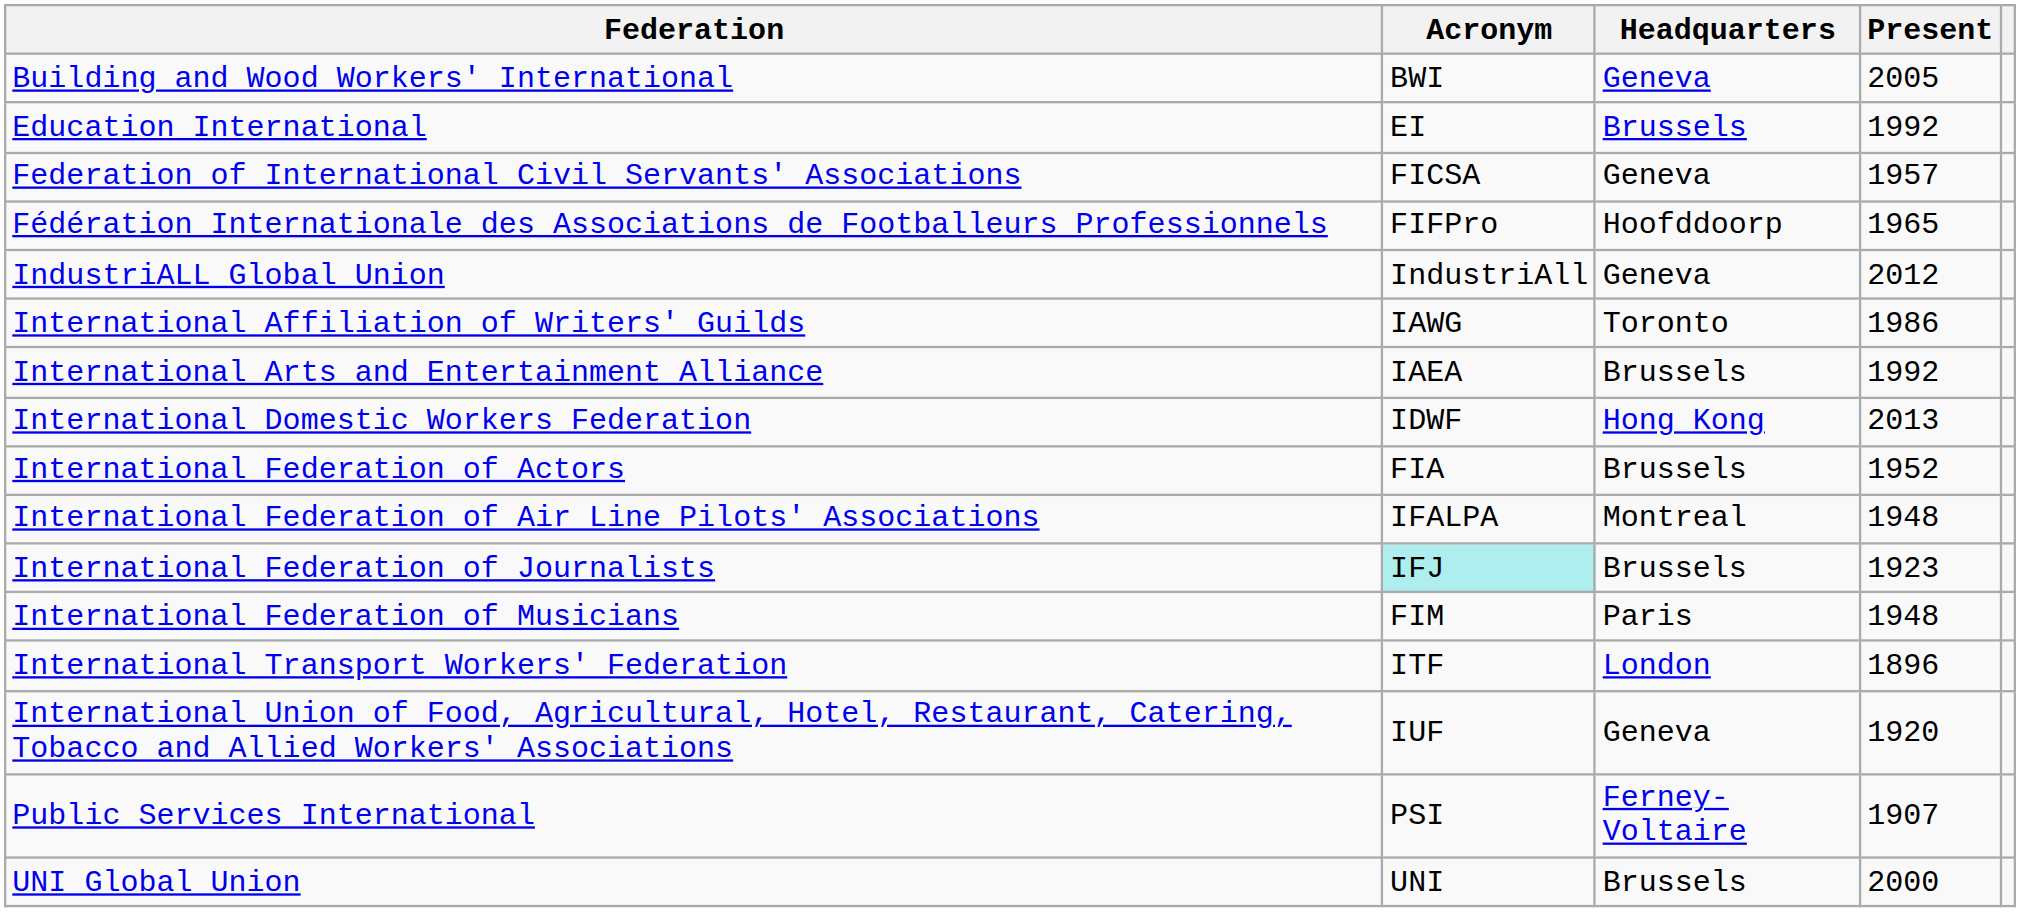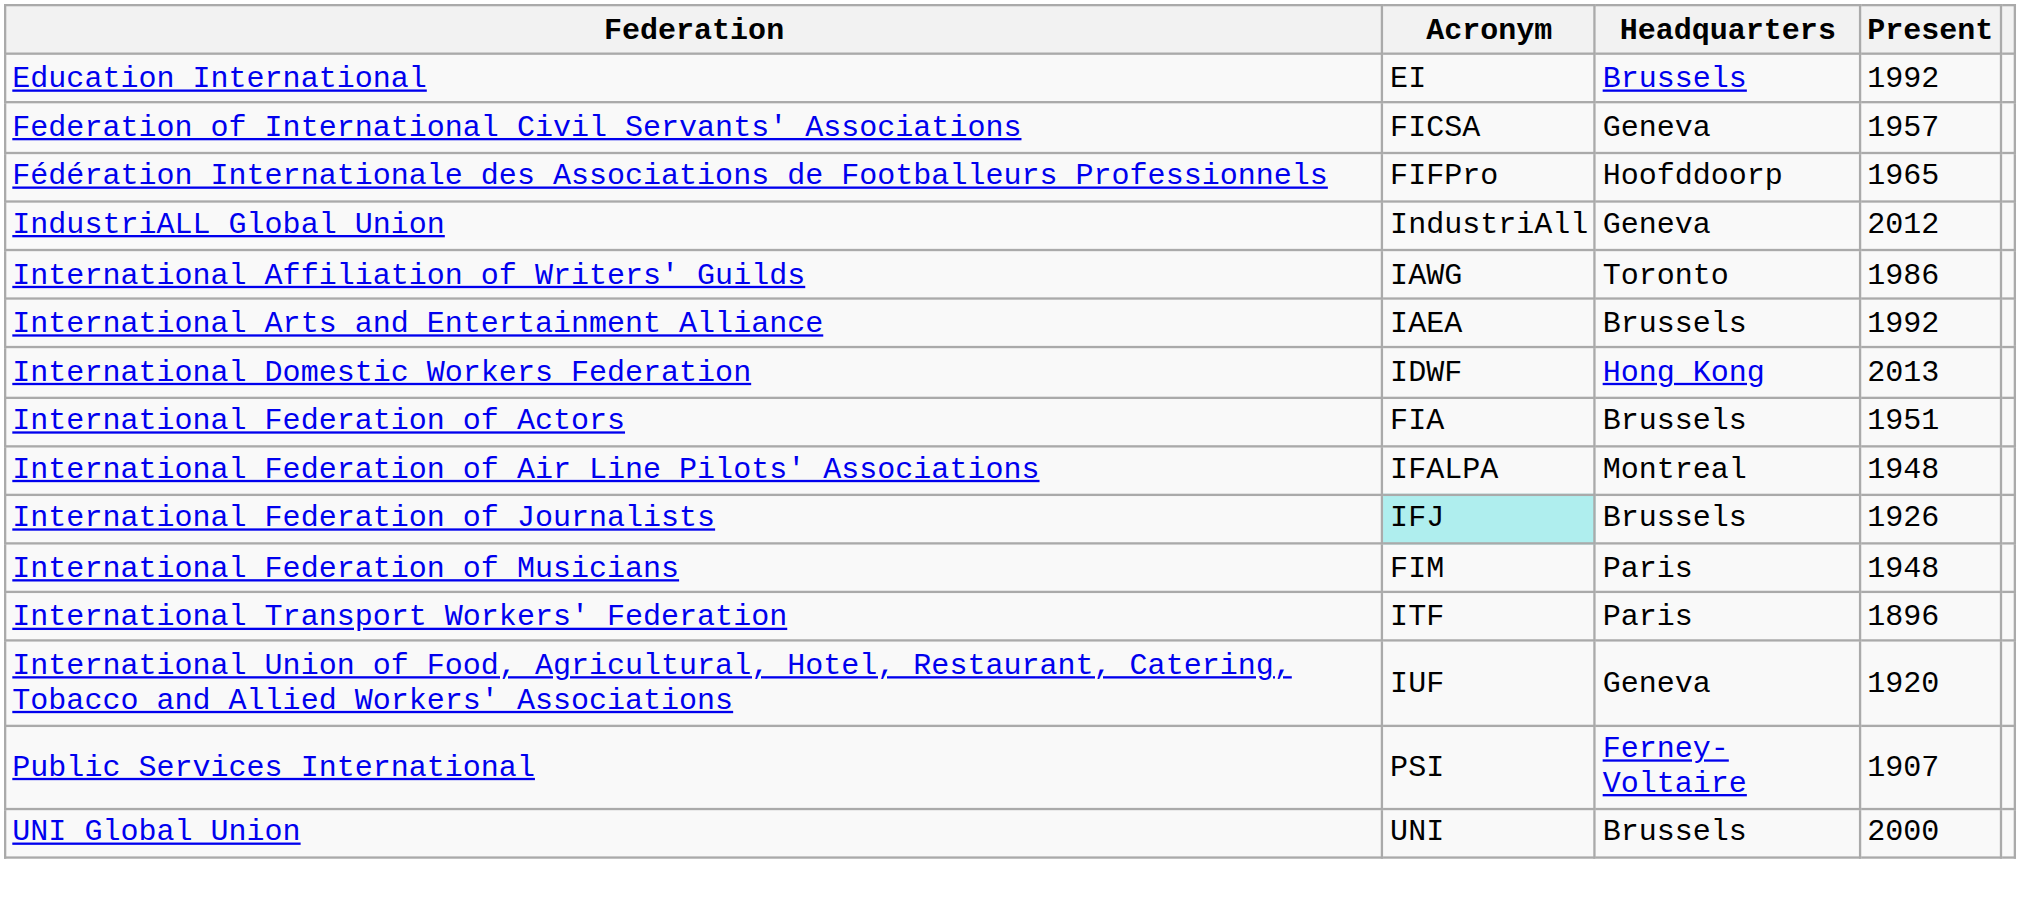- row: Building and Wood Workers' International | BWI | Geneva | 2005
International Federation of Actors | Present: 1952 -> 1951
International Federation of Journalists | Present: 1923 -> 1926
International Transport Workers' Federation | Headquarters: London -> Paris
